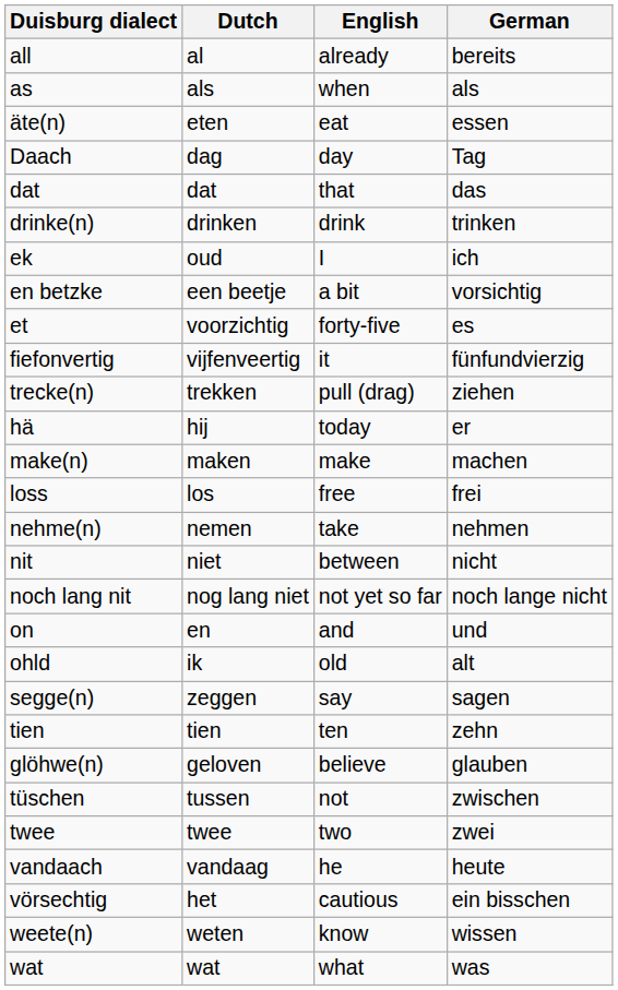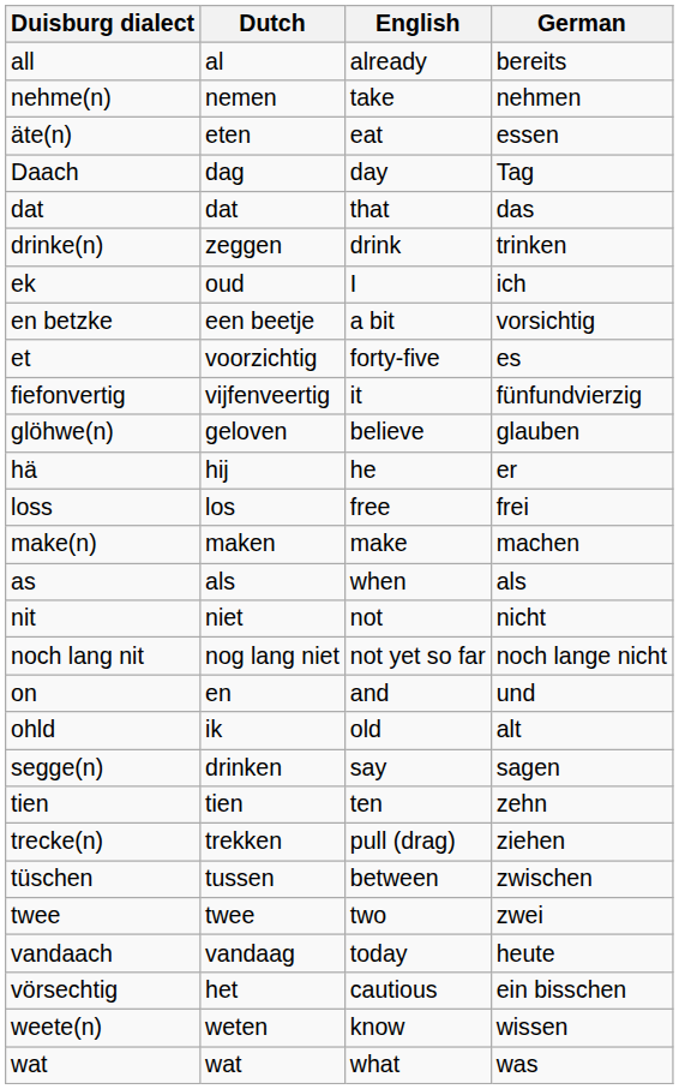rows swapped: as <-> nehme(n)
drinke(n) | Dutch: drinken -> zeggen
rows swapped: glöhwe(n) <-> trecke(n)
hä | English: today -> he
rows swapped: loss <-> make(n)
nit | English: between -> not
segge(n) | Dutch: zeggen -> drinken
tüschen | English: not -> between
vandaach | English: he -> today
